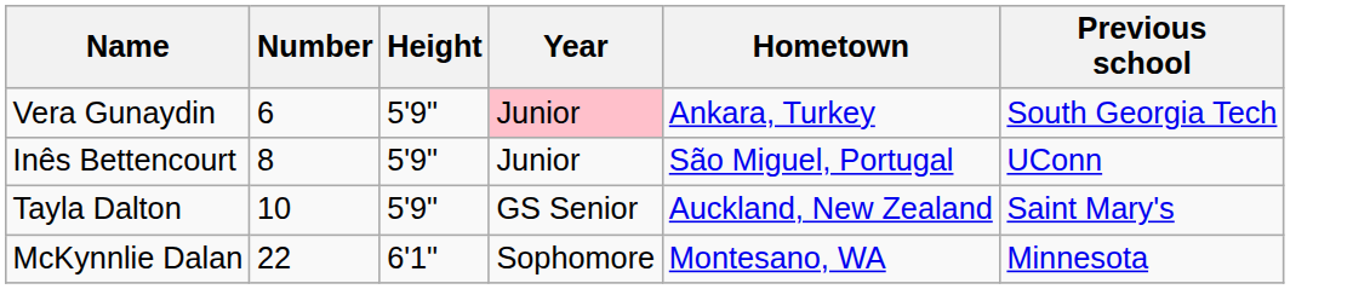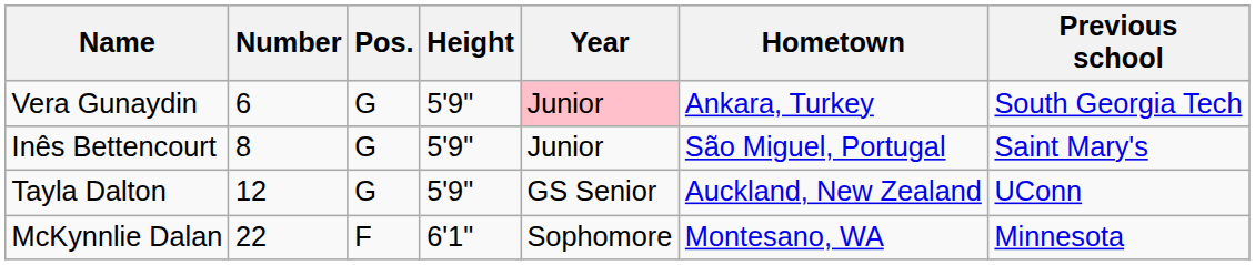+ column: Pos. | G | G | G | F
Inês Bettencourt | Previous school: UConn -> Saint Mary's
Tayla Dalton | Number: 10 -> 12
Tayla Dalton | Previous school: Saint Mary's -> UConn
